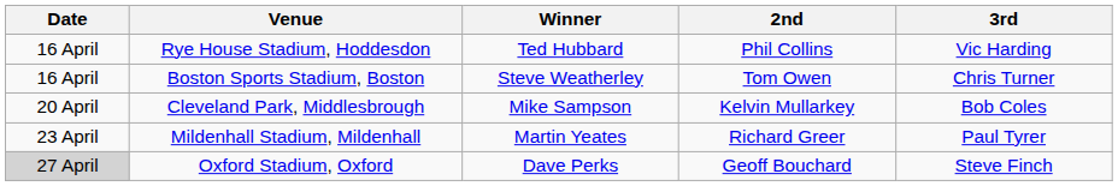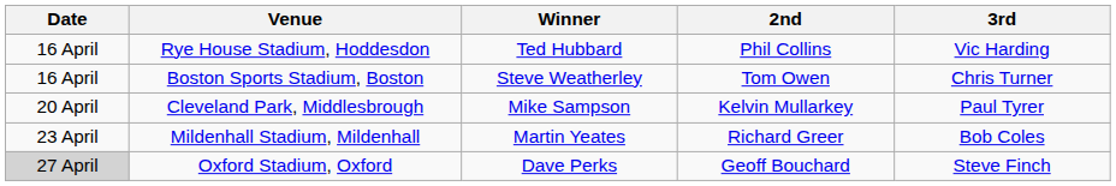Cleveland Park, Middlesbrough | 3rd: Bob Coles -> Paul Tyrer
Mildenhall Stadium, Mildenhall | 3rd: Paul Tyrer -> Bob Coles
